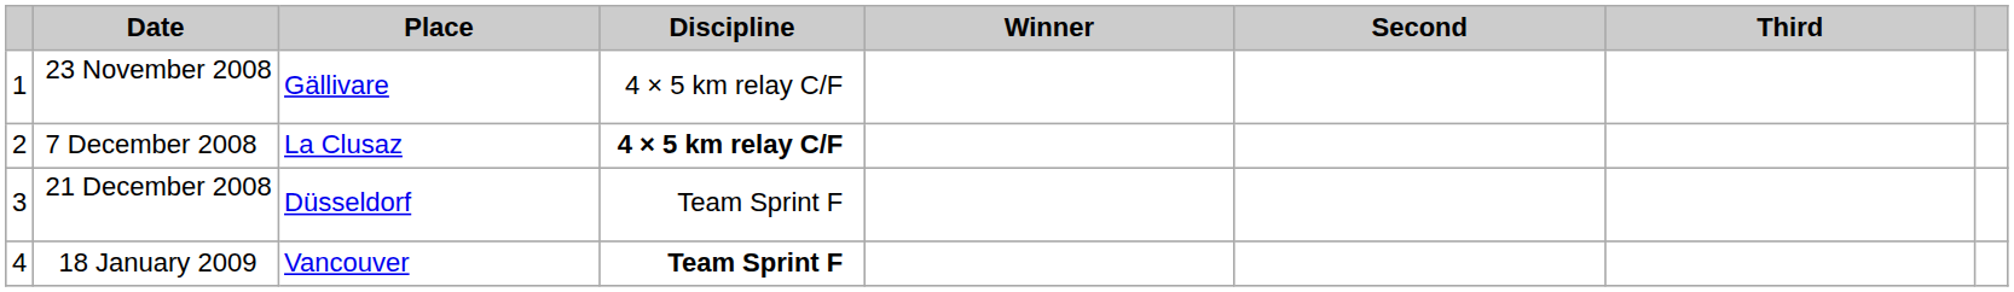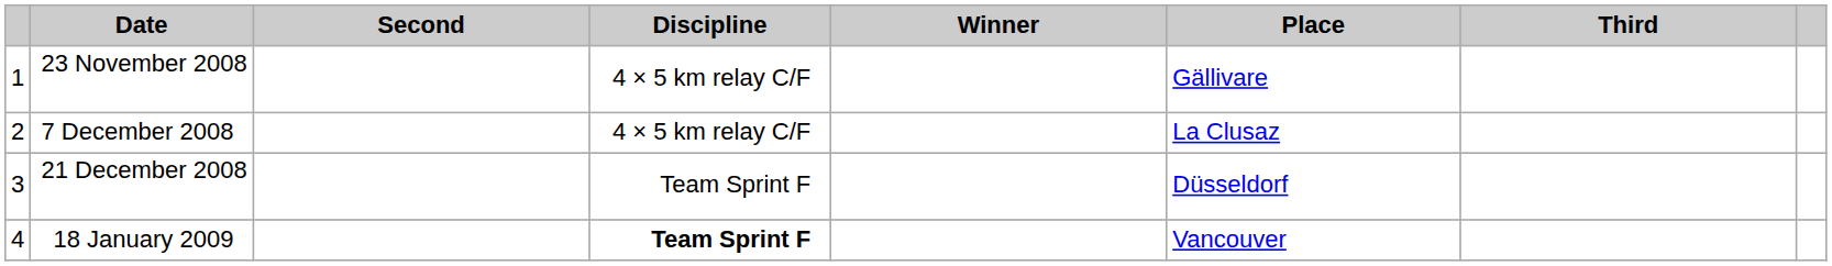columns swapped: Place <-> Second
7 December 2008 | Discipline: bold -> normal
